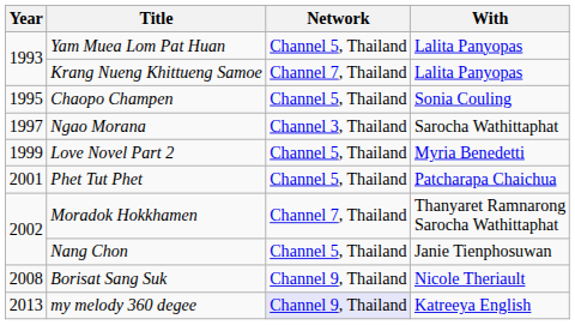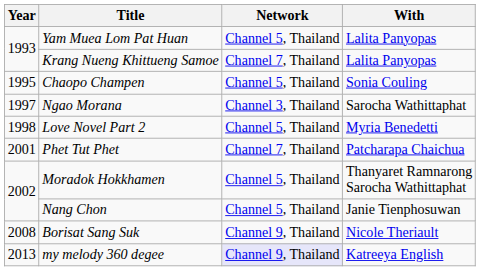Love Novel Part 2 | Year: 1999 -> 1998
Phet Tut Phet | Network: Channel 5, Thailand -> Channel 7, Thailand
Moradok Hokkhamen | Network: Channel 7, Thailand -> Channel 5, Thailand
